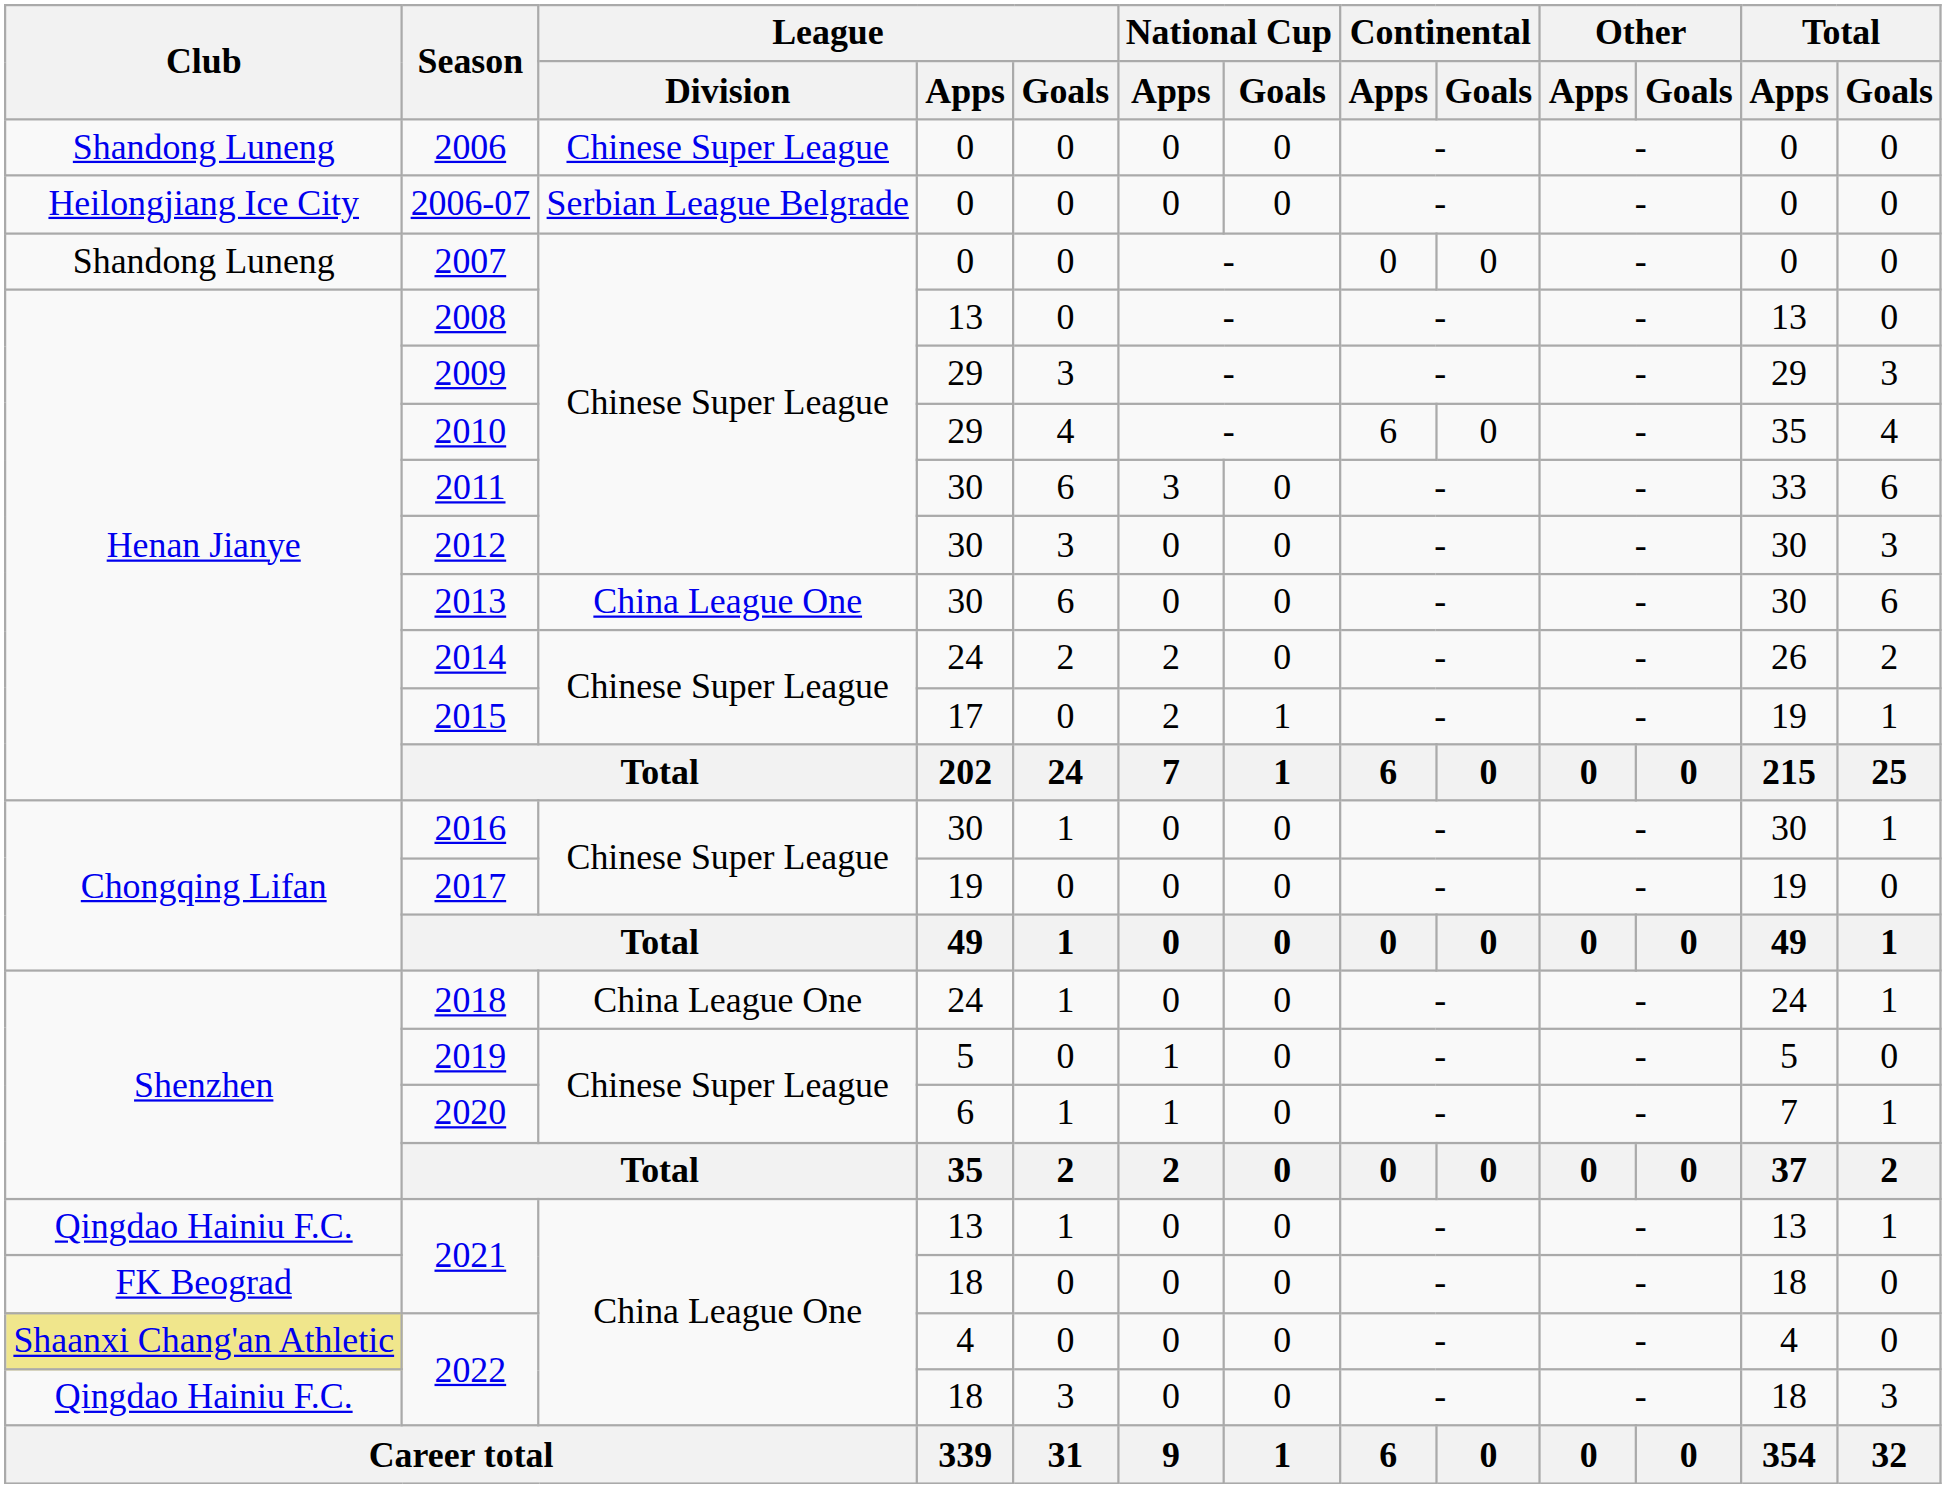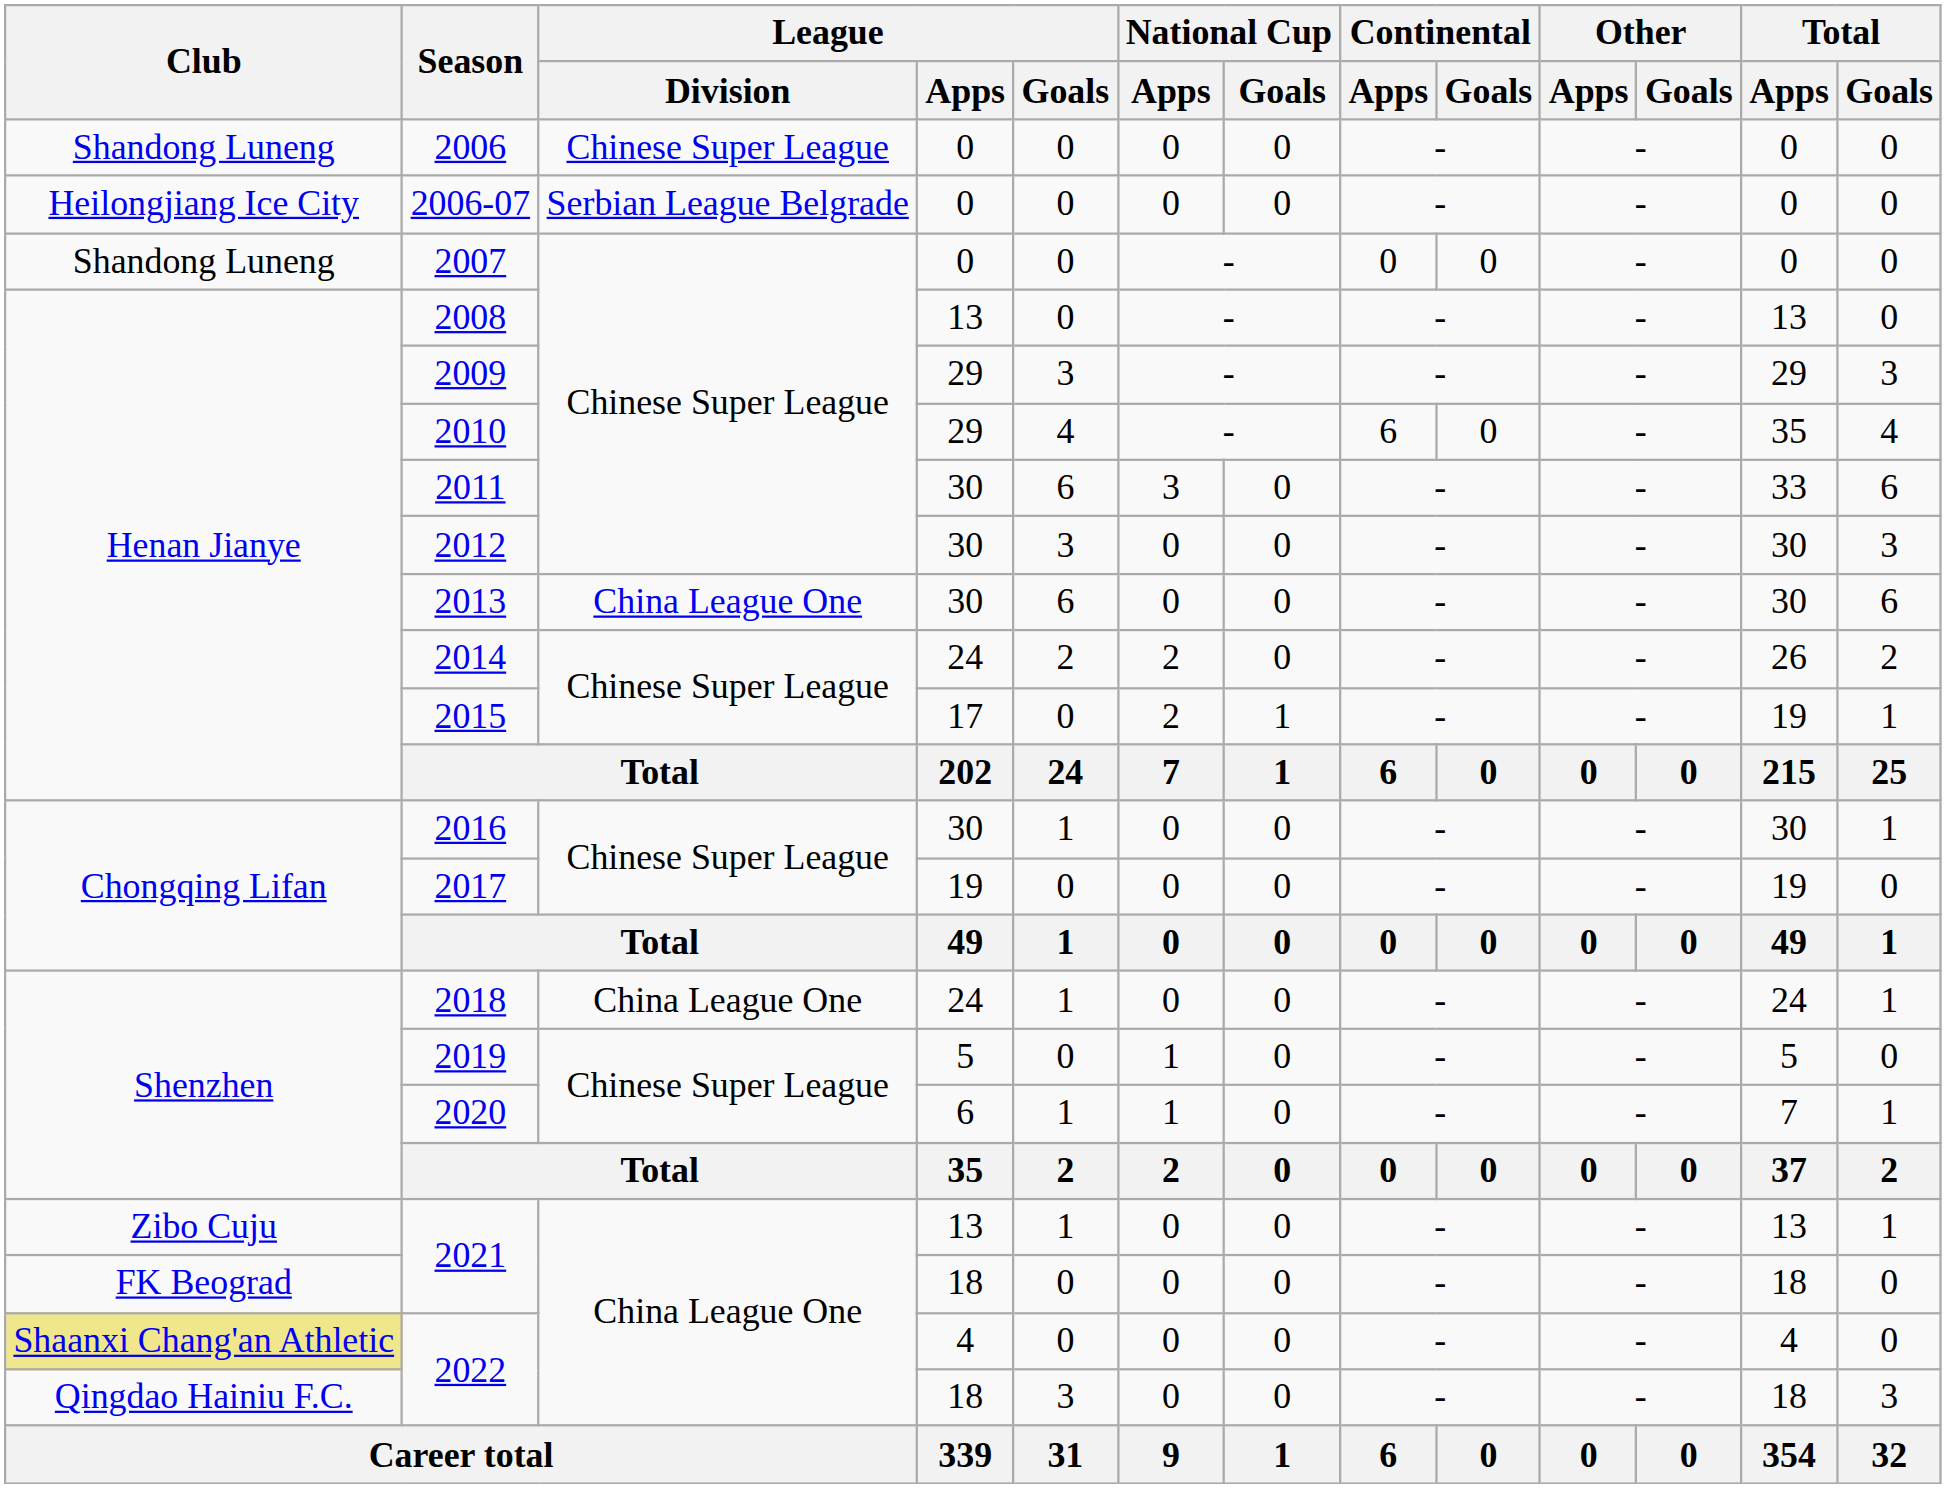2021 / 13 | Club: Qingdao Hainiu F.C. -> Zibo Cuju
